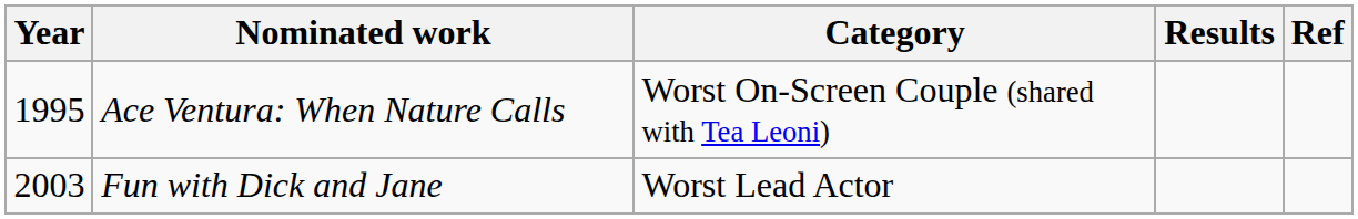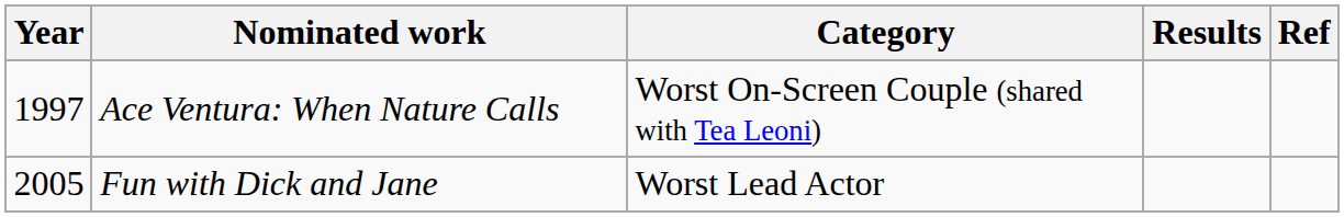Ace Ventura: When Nature Calls | Year: 1995 -> 1997
Fun with Dick and Jane | Year: 2003 -> 2005
